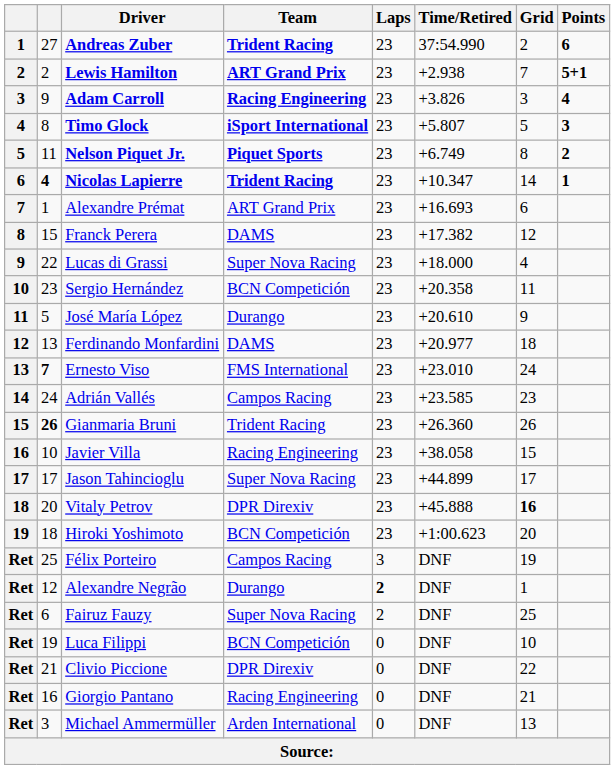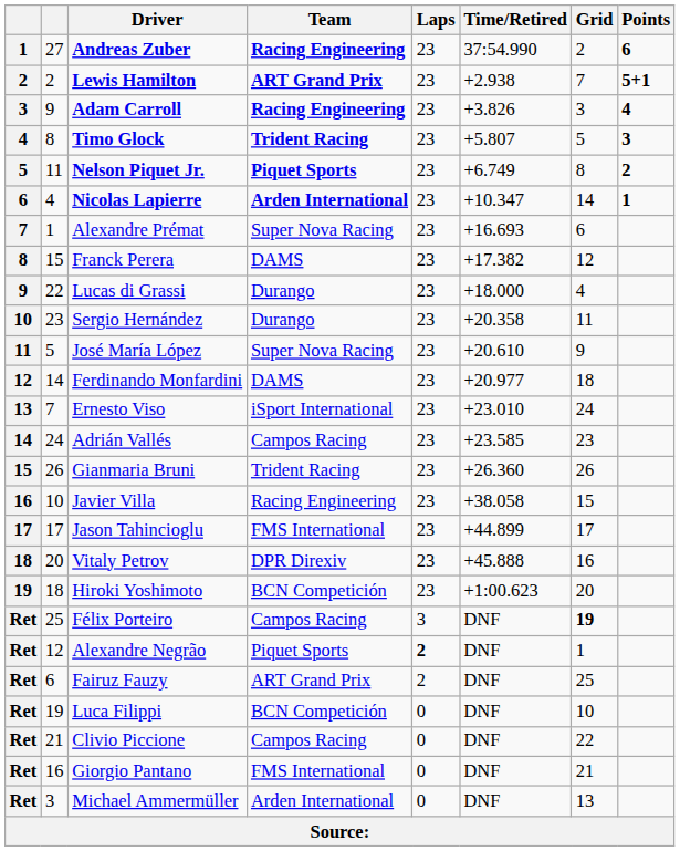Andreas Zuber | Team: Trident Racing -> Racing Engineering
Timo Glock | Team: iSport International -> Trident Racing
Nicolas Lapierre | column 2: bold -> normal
Nicolas Lapierre | Team: Trident Racing -> Arden International
Alexandre Prémat | Team: ART Grand Prix -> Super Nova Racing
Lucas di Grassi | Team: Super Nova Racing -> Durango
Sergio Hernández | Team: BCN Competición -> Durango
José María López | Team: Durango -> Super Nova Racing
Ferdinando Monfardini | column 2: 13 -> 14
Ernesto Viso | column 2: bold -> normal
Ernesto Viso | Team: FMS International -> iSport International
Gianmaria Bruni | column 2: bold -> normal
Jason Tahincioglu | Team: Super Nova Racing -> FMS International
Vitaly Petrov | Grid: bold -> normal
Félix Porteiro | Grid: normal -> bold
Alexandre Negrão | Team: Durango -> Piquet Sports
Fairuz Fauzy | Team: Super Nova Racing -> ART Grand Prix
Clivio Piccione | Team: DPR Direxiv -> Campos Racing
Giorgio Pantano | Team: Racing Engineering -> FMS International
